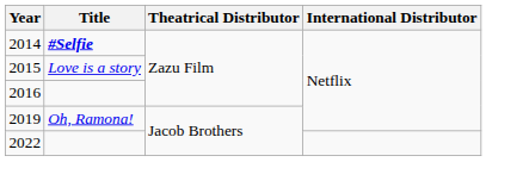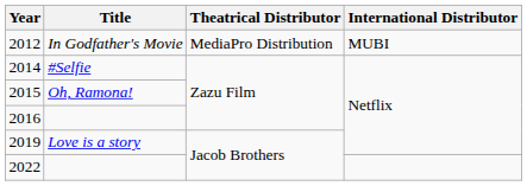+ row: 2012 | In Godfather's Movie | MediaPro Distribution | MUBI
2014 | Title: bold -> normal
2015 | Title: Love is a story -> Oh, Ramona!
2019 | Title: Oh, Ramona! -> Love is a story
